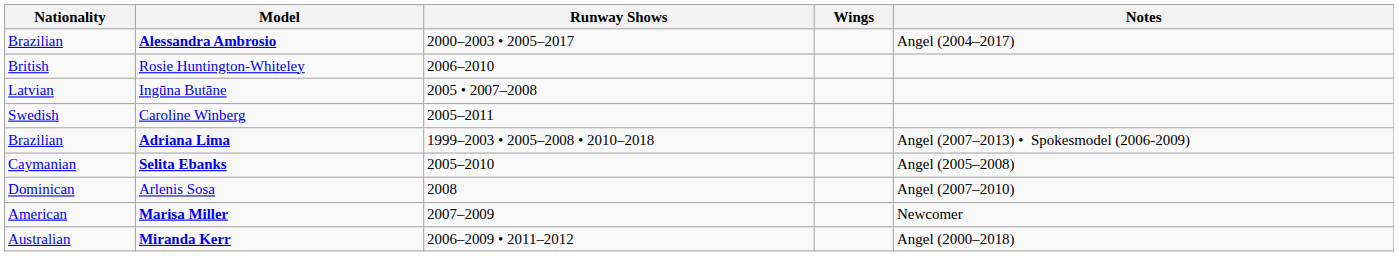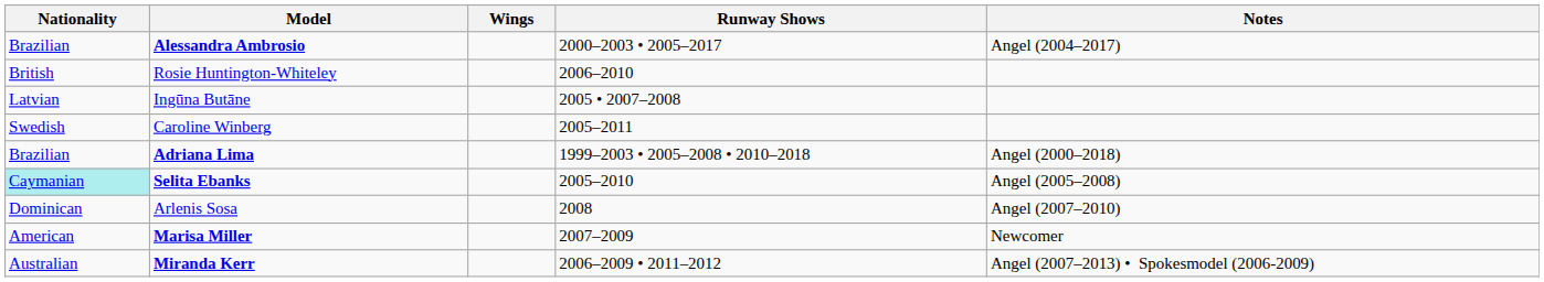columns swapped: Wings <-> Runway Shows
Adriana Lima | Notes: Angel (2007–2013) • Spokesmodel (2006-2009) -> Angel (2000–2018)
Selita Ebanks | Nationality: no background -> paleturquoise background
Miranda Kerr | Notes: Angel (2000–2018) -> Angel (2007–2013) • Spokesmodel (2006-2009)
